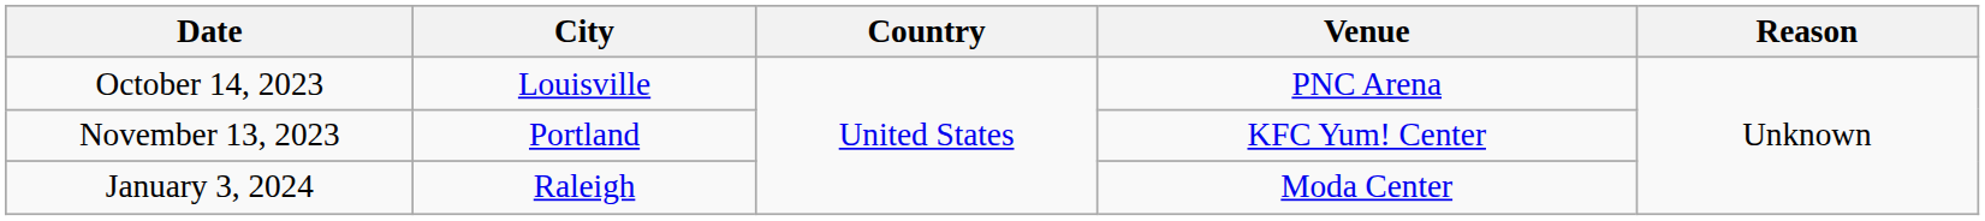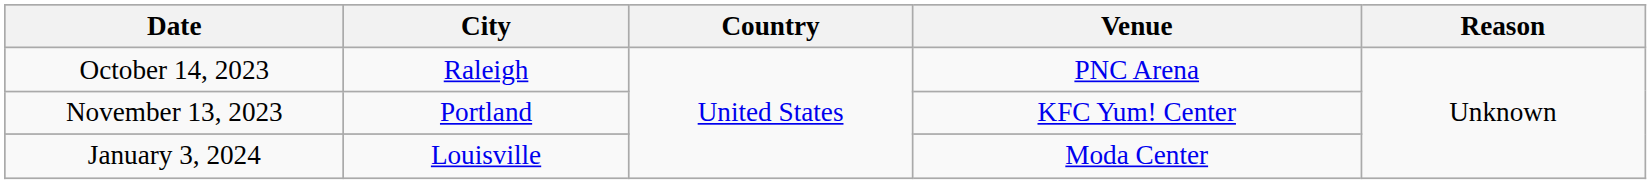October 14, 2023 | City: Louisville -> Raleigh
January 3, 2024 | City: Raleigh -> Louisville
